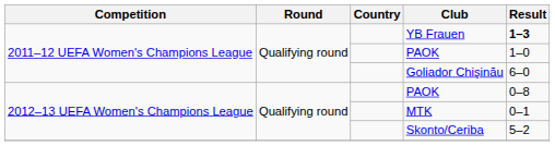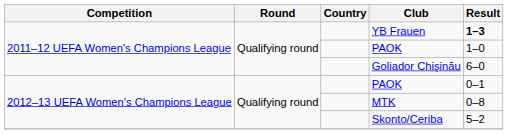2012–13 UEFA Women's Champions League / PAOK | Result: 0–8 -> 0–1
MTK | Result: 0–1 -> 0–8
